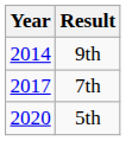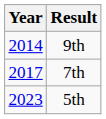5th | Year: 2020 -> 2023
